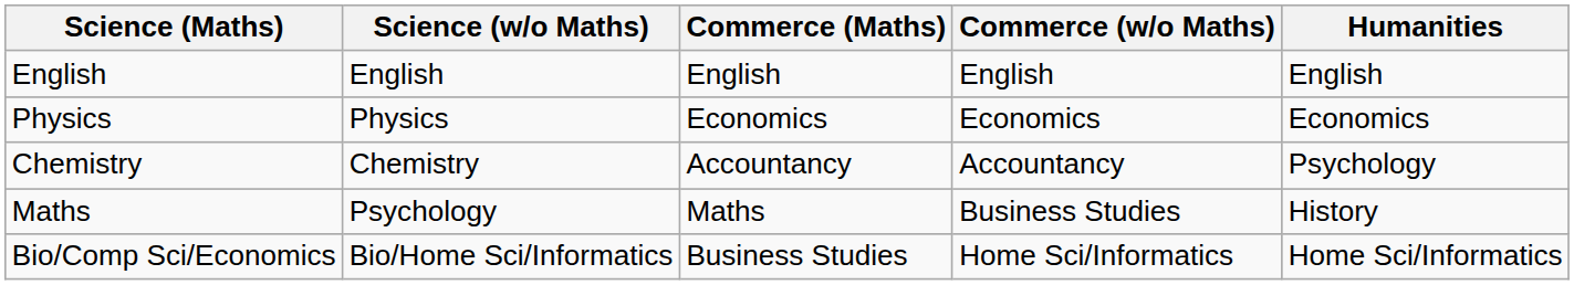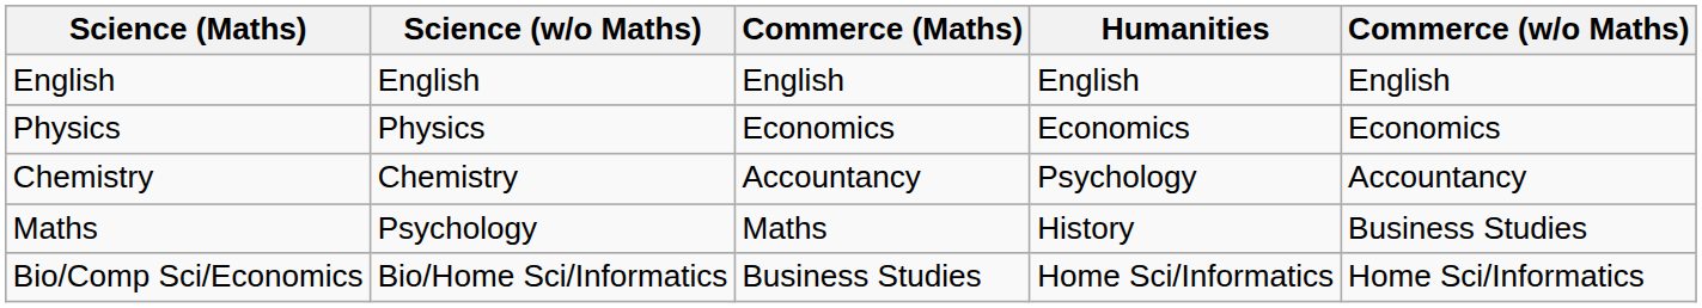columns swapped: Commerce (w/o Maths) <-> Humanities
